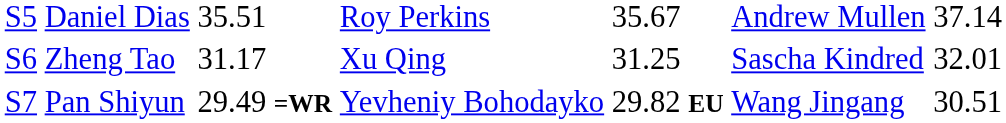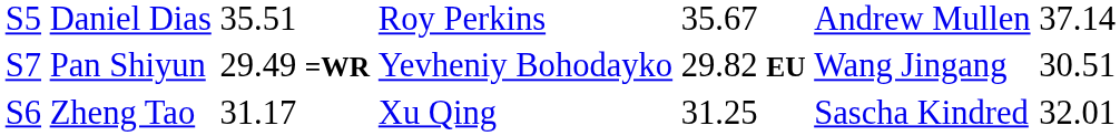rows swapped: Zheng Tao <-> Pan Shiyun
